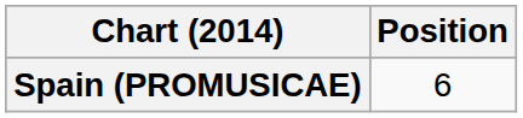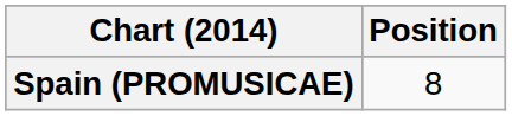Spain (PROMUSICAE) | Position: 6 -> 8
